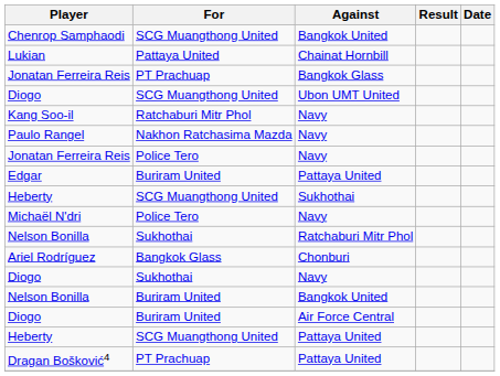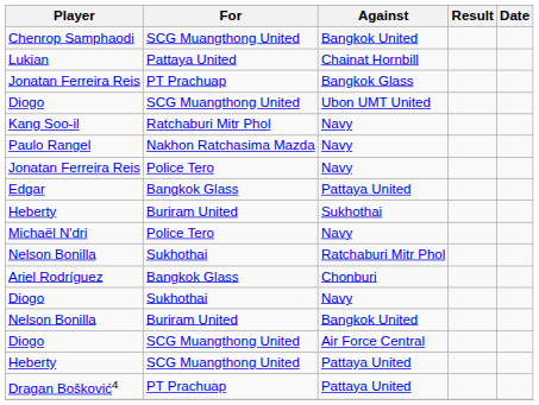Edgar | For: Buriram United -> Bangkok Glass
Heberty / Sukhothai | For: SCG Muangthong United -> Buriram United
Diogo / Air Force Central | For: Buriram United -> SCG Muangthong United
